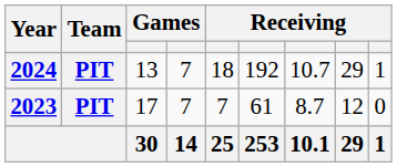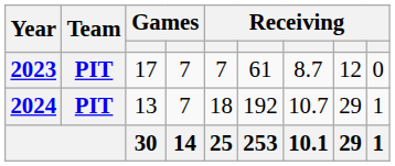rows swapped: 2023 <-> 2024
